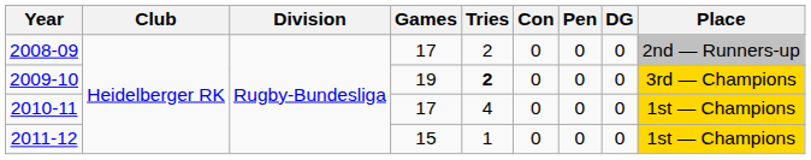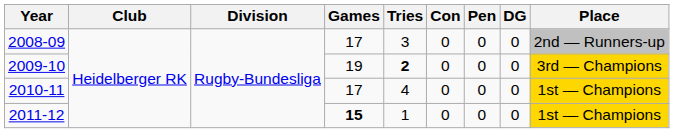2008-09 | Tries: 2 -> 3
2011-12 | Games: normal -> bold
